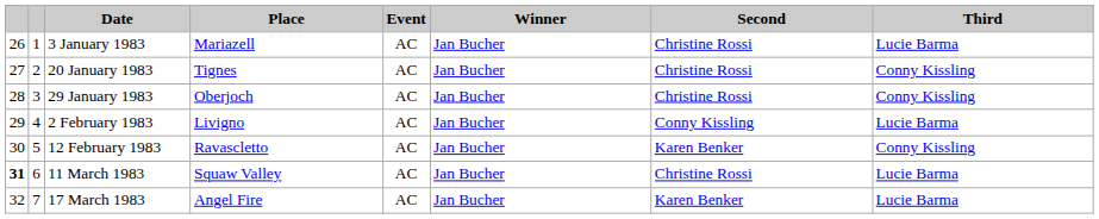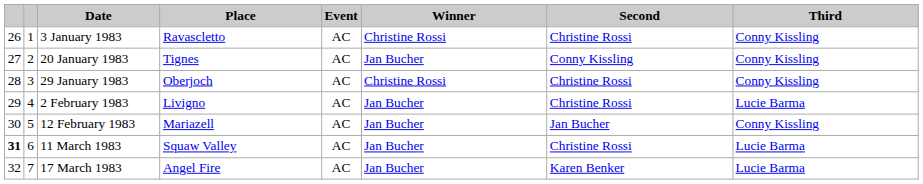3 January 1983 | Place: Mariazell -> Ravascletto
3 January 1983 | Winner: Jan Bucher -> Christine Rossi
3 January 1983 | Third: Lucie Barma -> Conny Kissling
20 January 1983 | Second: Christine Rossi -> Conny Kissling
29 January 1983 | Winner: Jan Bucher -> Christine Rossi
2 February 1983 | Second: Conny Kissling -> Christine Rossi
12 February 1983 | Place: Ravascletto -> Mariazell
12 February 1983 | Second: Karen Benker -> Jan Bucher
